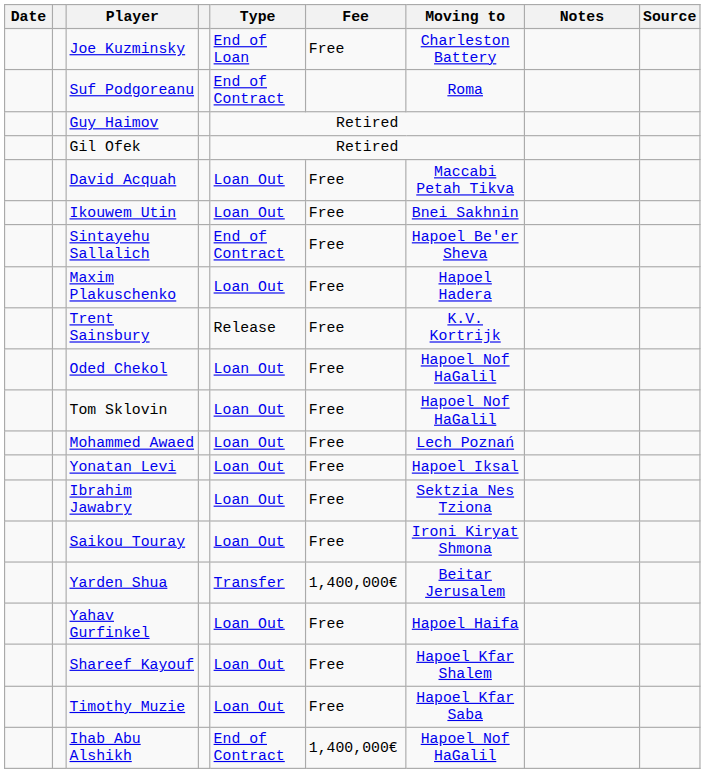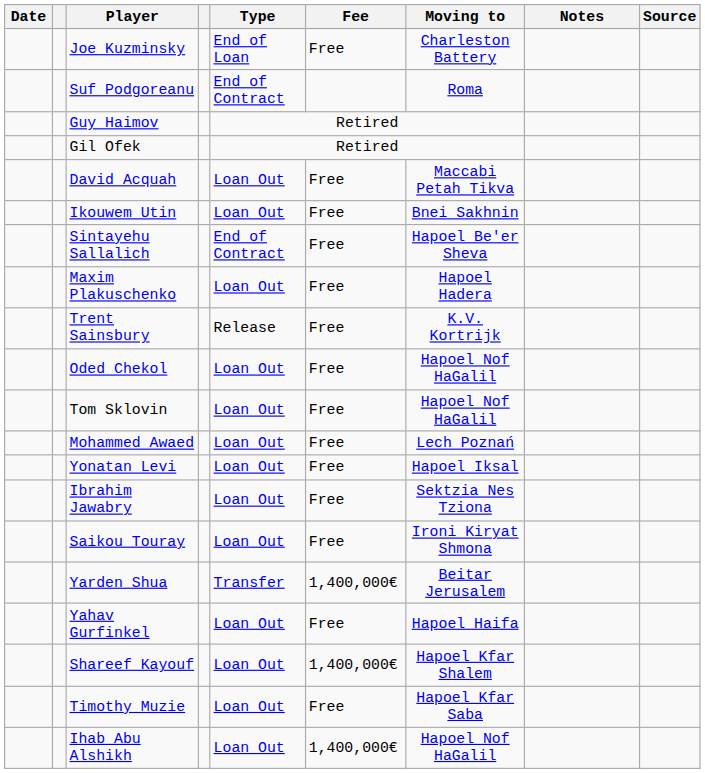Shareef Kayouf | Fee: Free -> 1,400,000€
Ihab Abu Alshikh | Type: End of Contract -> Loan Out
